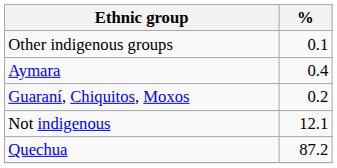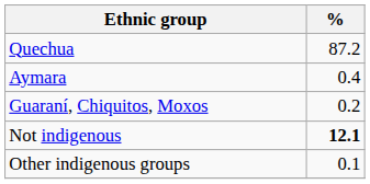rows swapped: Quechua <-> Other indigenous groups
Not indigenous | %: normal -> bold
